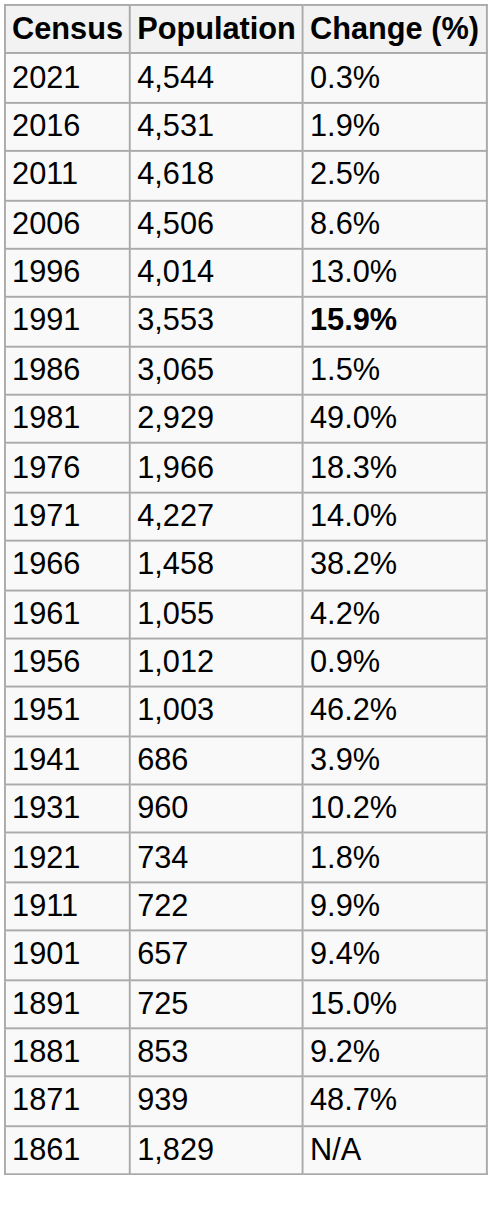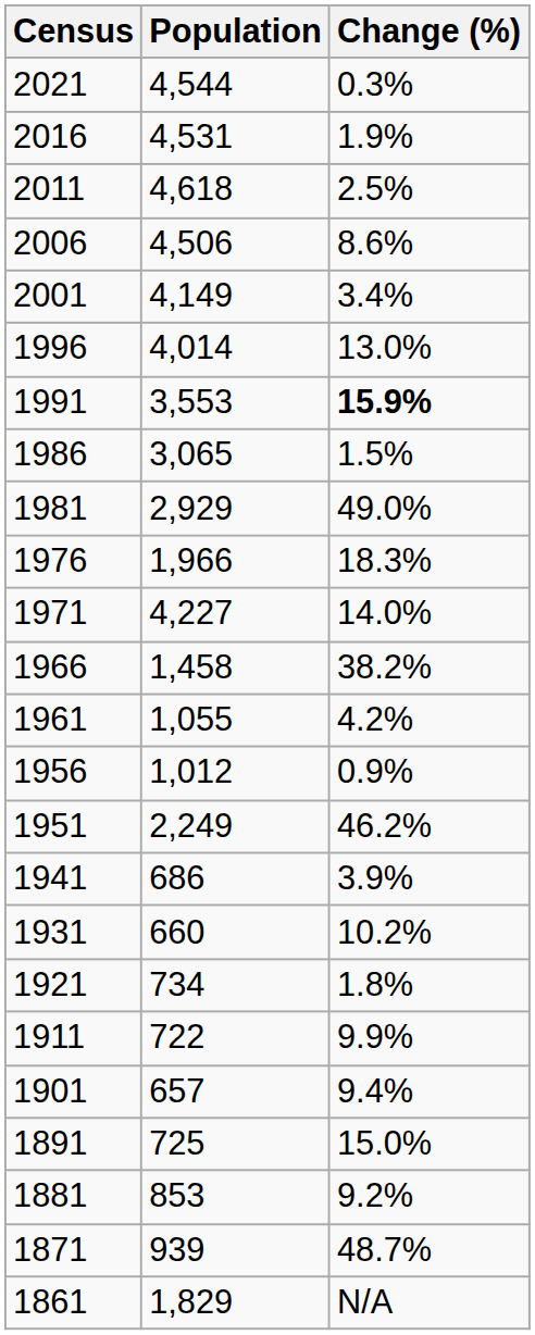+ row: 2001 | 4,149 | 3.4%
1951 | Population: 1,003 -> 2,249
1931 | Population: 960 -> 660
